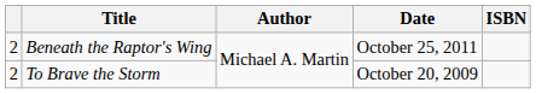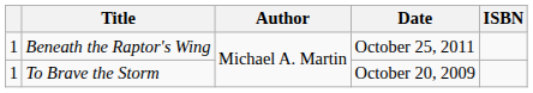Beneath the Raptor's Wing | column 1: 2 -> 1
To Brave the Storm | column 1: 2 -> 1
